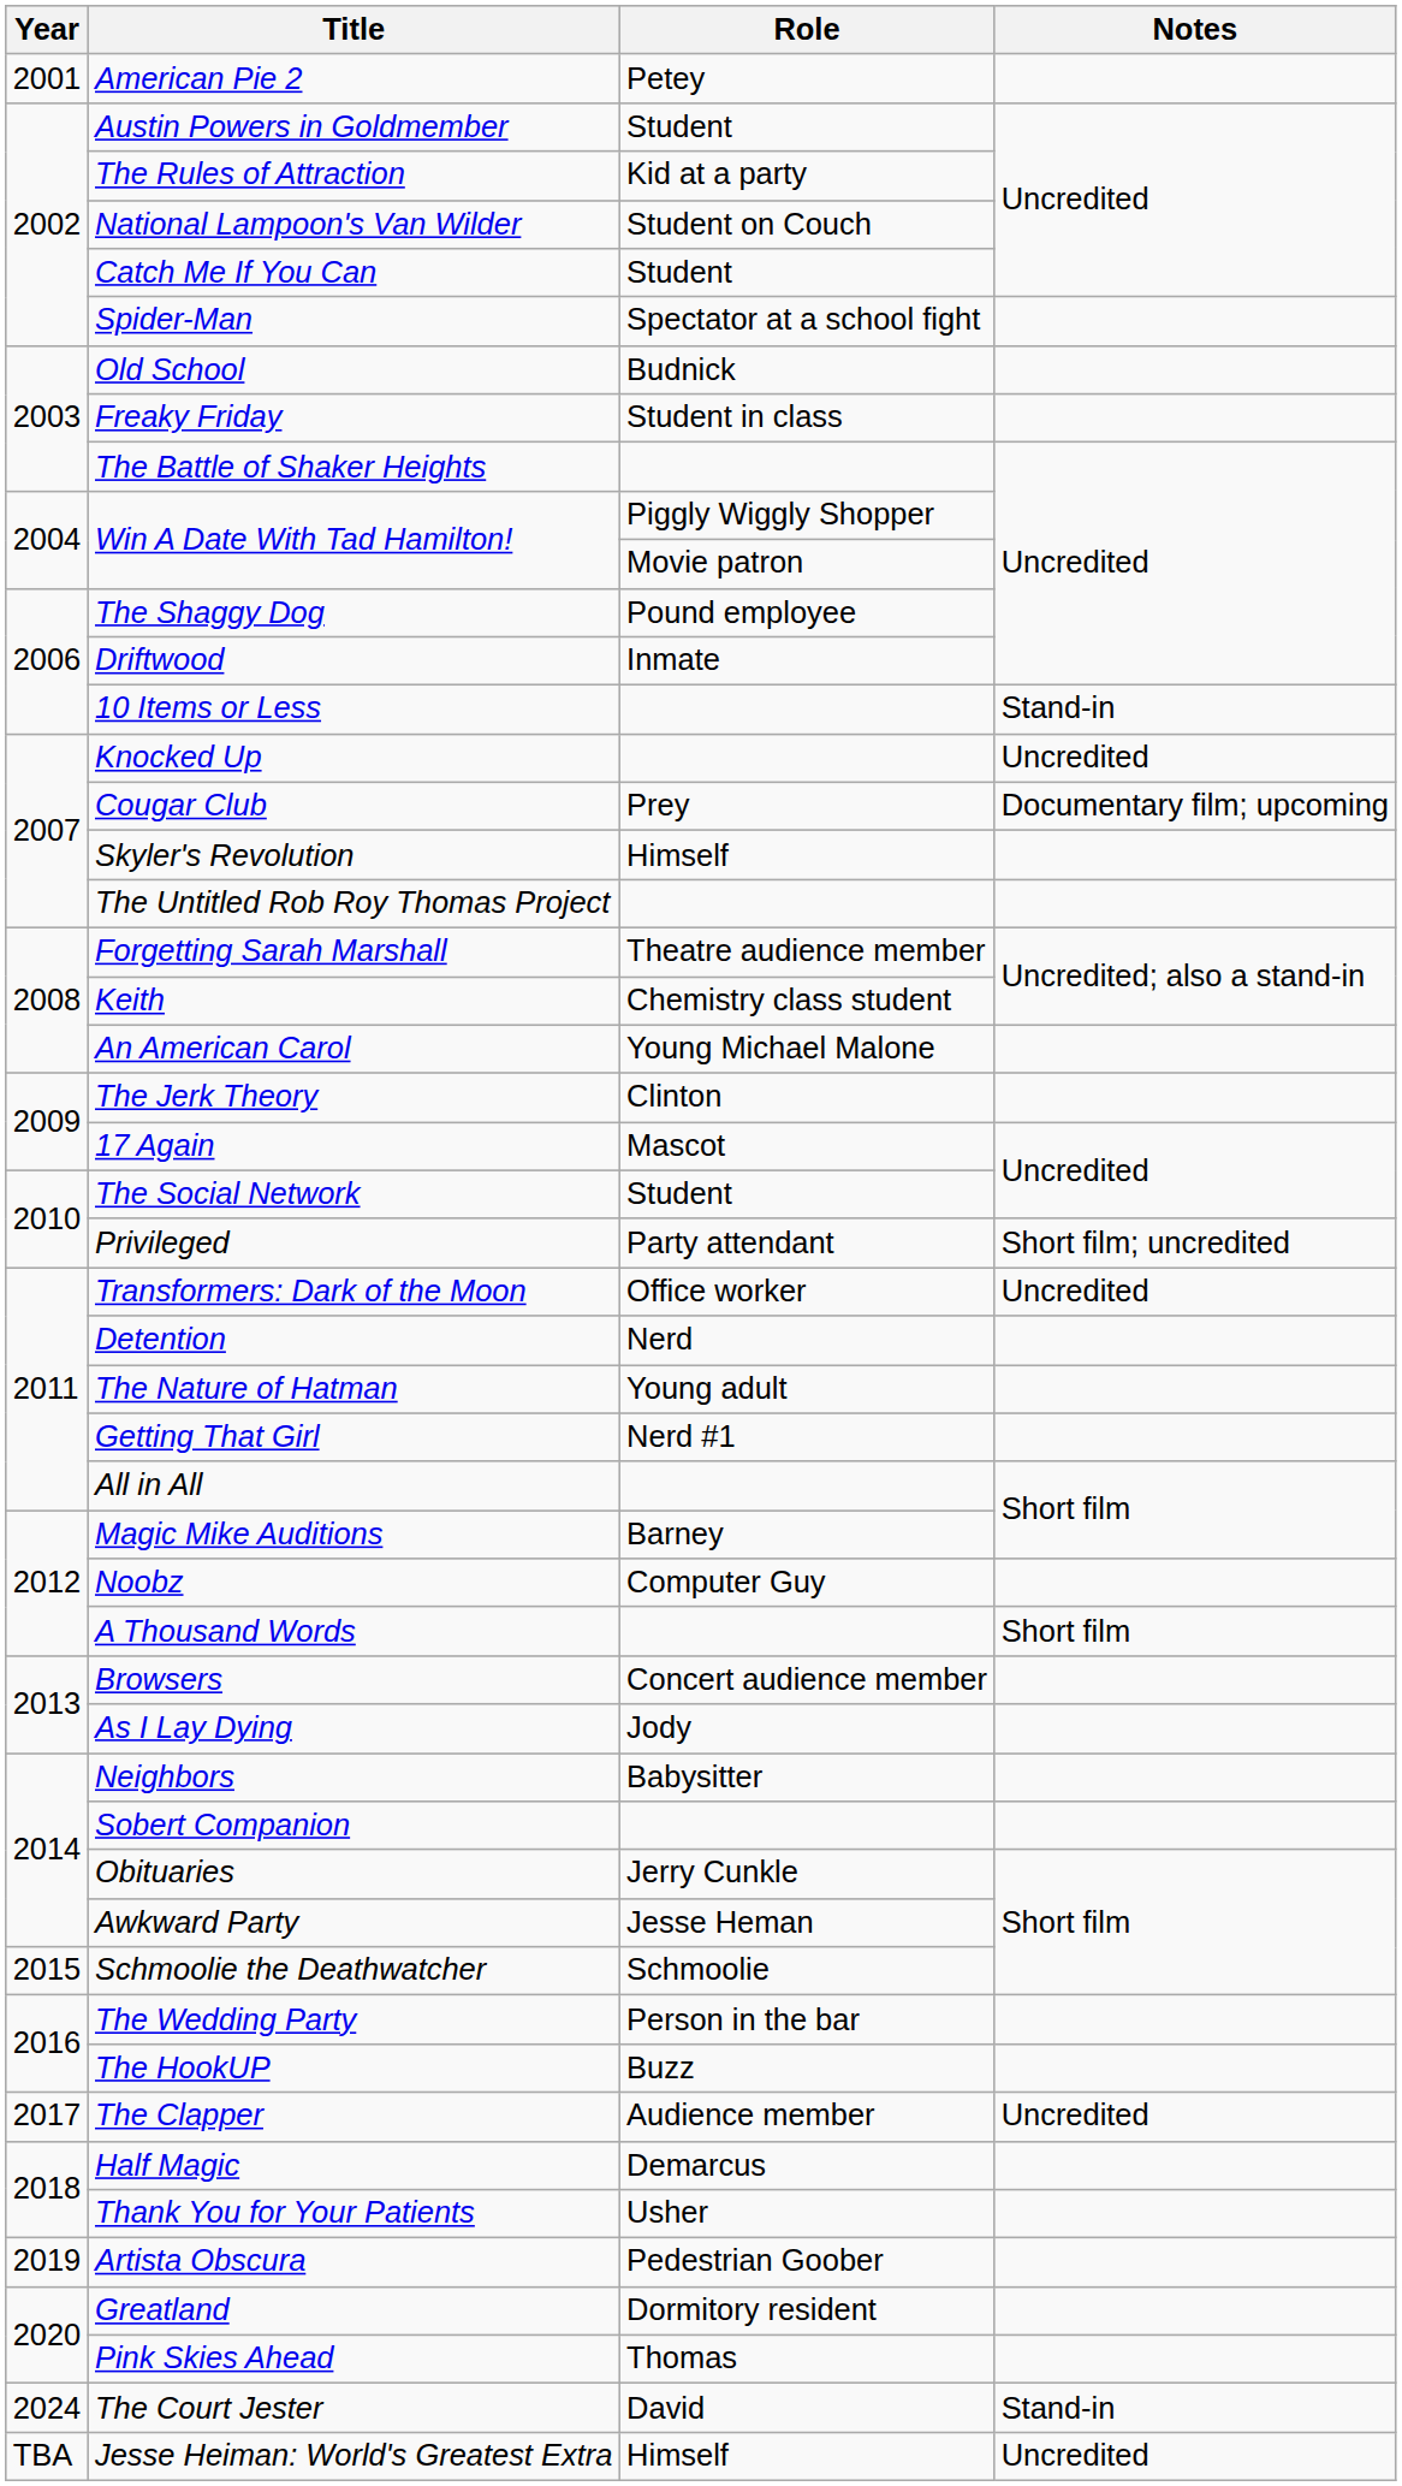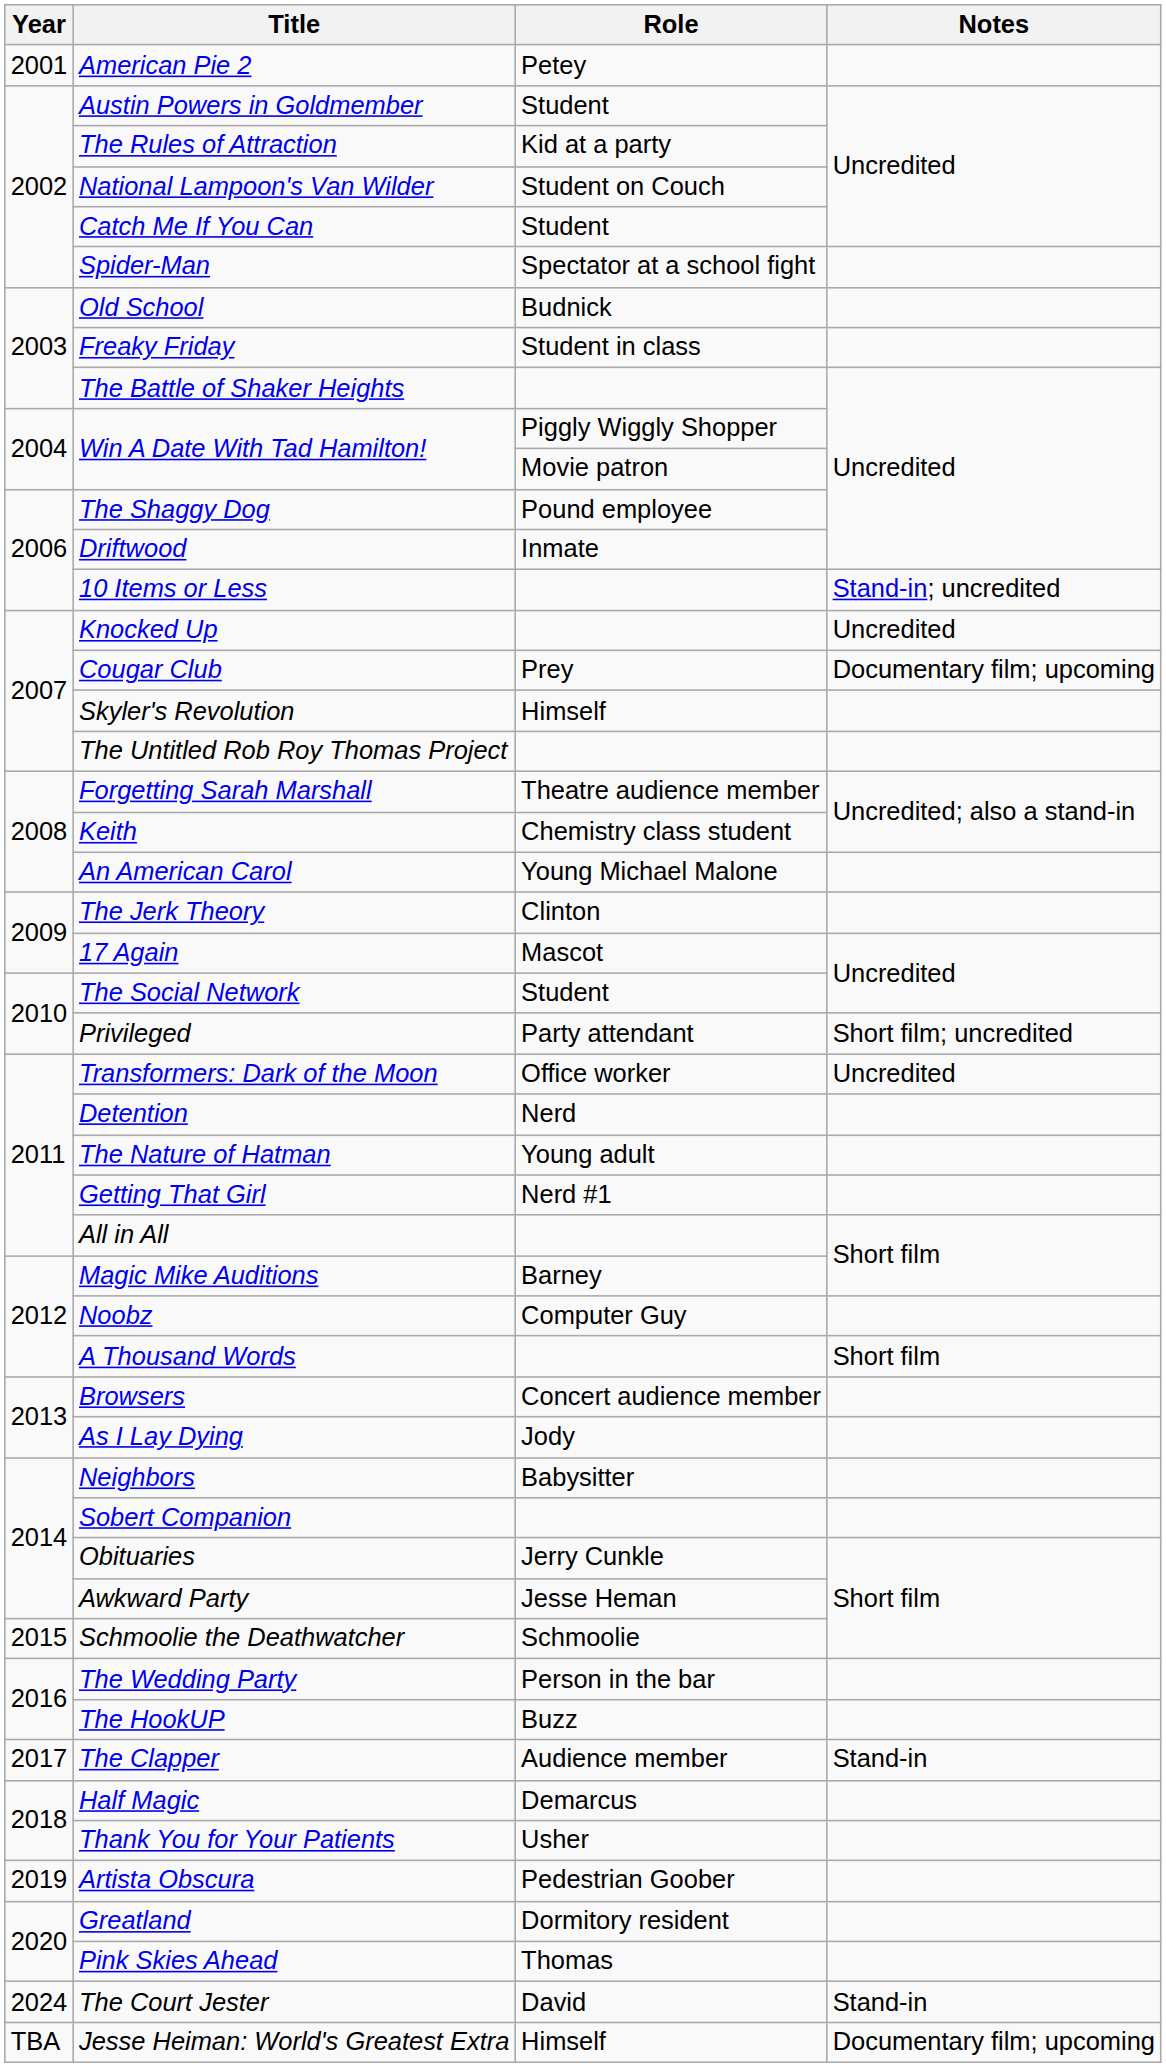10 Items or Less | Notes: Stand-in -> Stand-in; uncredited
The Clapper | Notes: Uncredited -> Stand-in
Jesse Heiman: World's Greatest Extra | Notes: Uncredited -> Documentary film; upcoming
